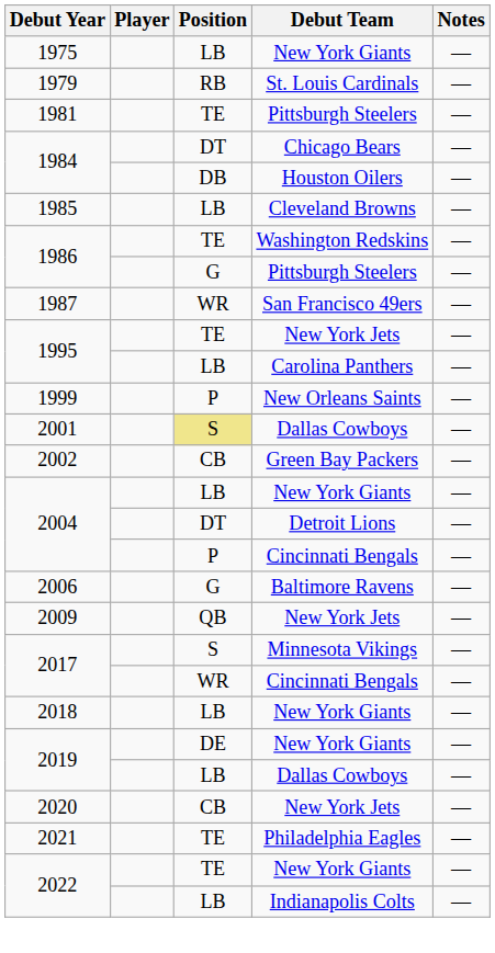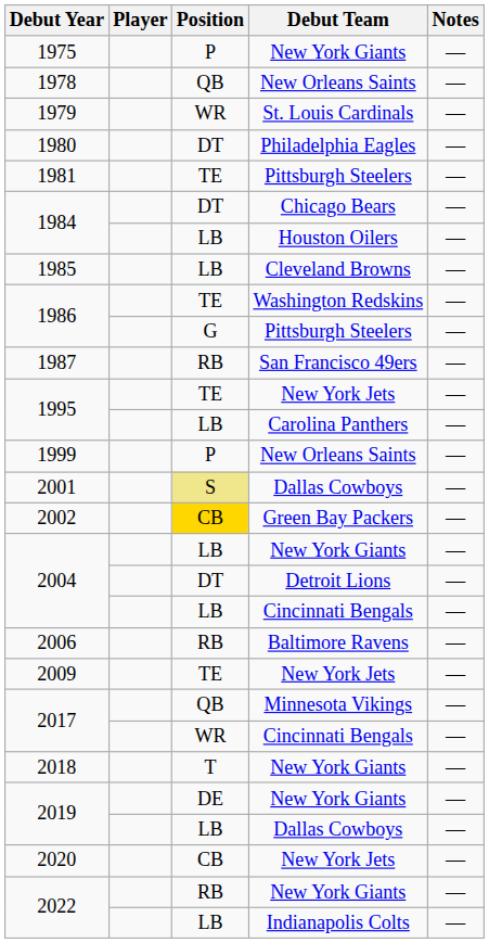1975 | Position: LB -> P
+ row: 1978 | QB | New Orleans Saints | —
1979 | Position: RB -> WR
+ row: 1980 | DT | Philadelphia Eagles | —
1984 / Houston Oilers | Position: DB -> LB
1987 | Position: WR -> RB
2002 | Position: no background -> gold background
2004 / Cincinnati Bengals | Position: P -> LB
2006 | Position: G -> RB
2009 | Position: QB -> TE
2017 / Minnesota Vikings | Position: S -> QB
2018 | Position: LB -> T
- row: 2021 | TE | Philadelphia Eagles | —
2022 / New York Giants | Position: TE -> RB
